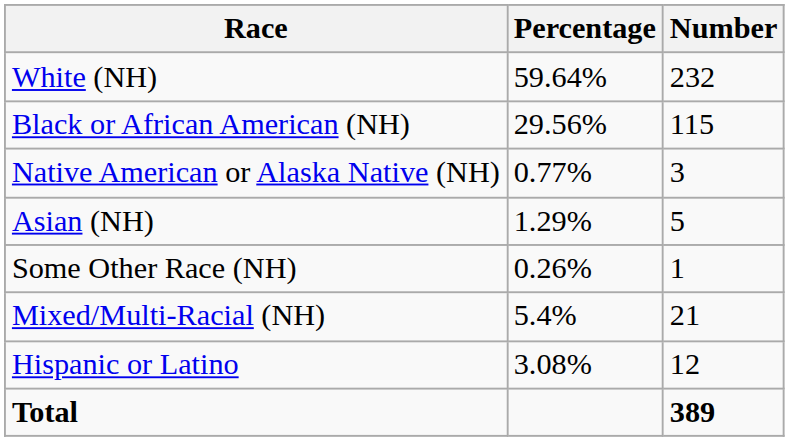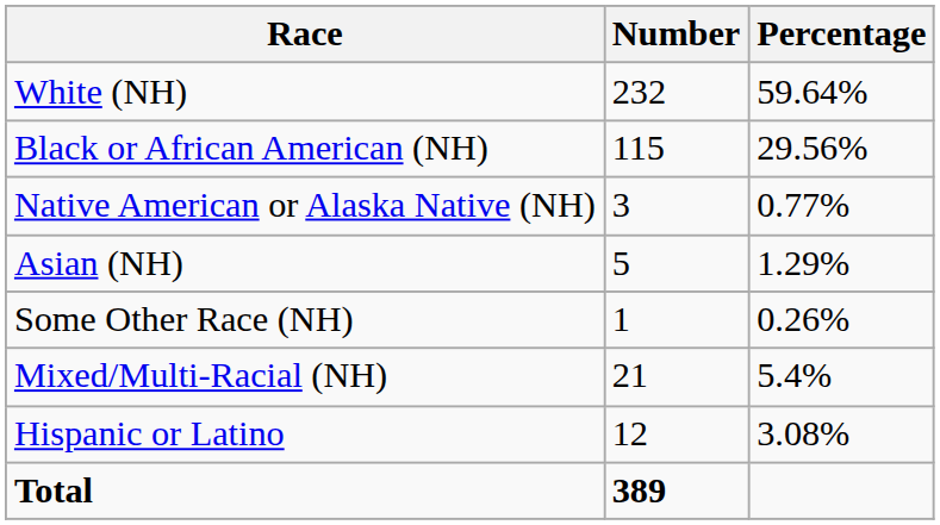columns swapped: Number <-> Percentage
